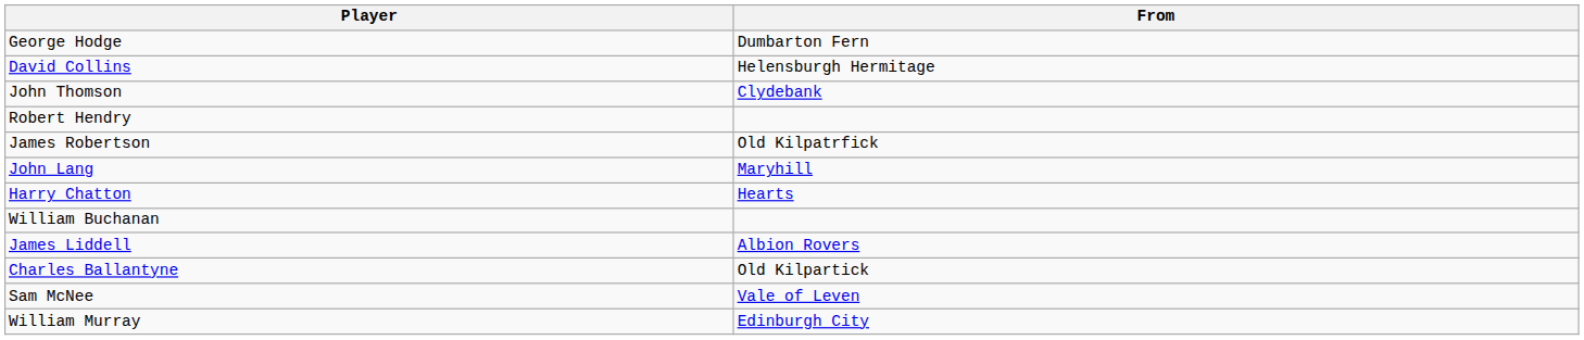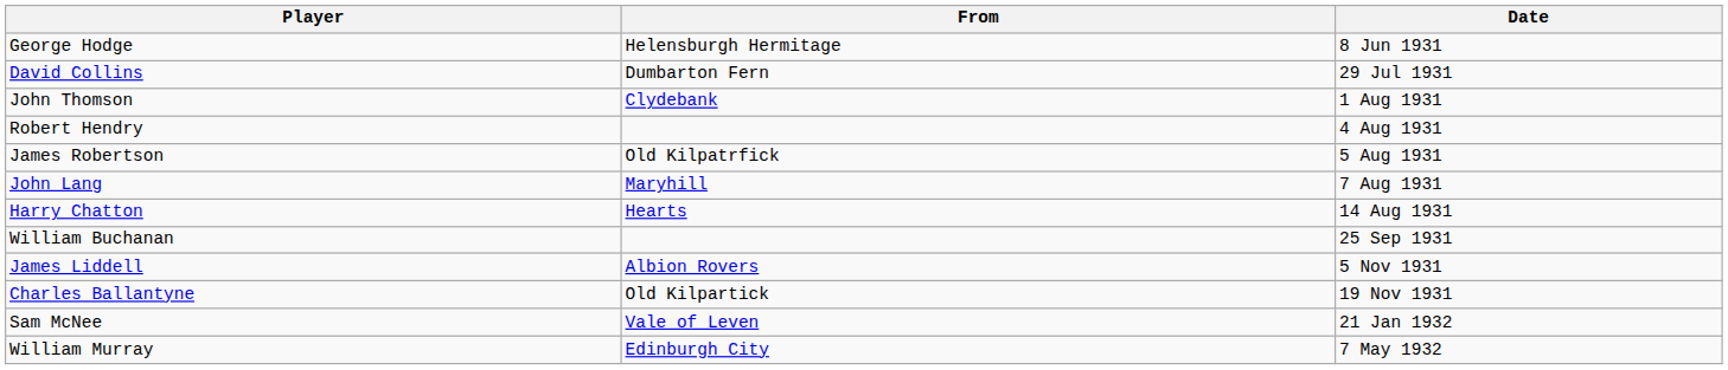+ column: Date | 8 Jun 1931 | 29 Jul 1931 | 1 Aug 1931 | 4 Aug 1931 | 5 Aug 1931 | 7 Aug 1931 | 14 Aug 1931 | 25 Sep 1931 | 5 Nov 1931 | 19 Nov 1931 | 21 Jan 1932 | 7 May 1932
George Hodge | From: Dumbarton Fern -> Helensburgh Hermitage
David Collins | From: Helensburgh Hermitage -> Dumbarton Fern
